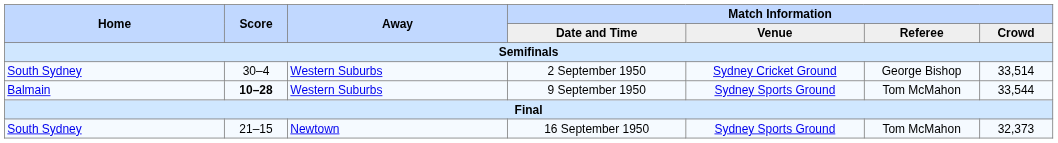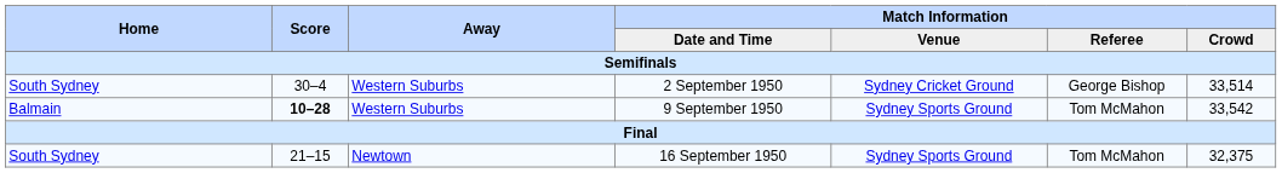9 September 1950 | Match Information / Crowd: 33,544 -> 33,542
16 September 1950 | Match Information / Crowd: 32,373 -> 32,375
